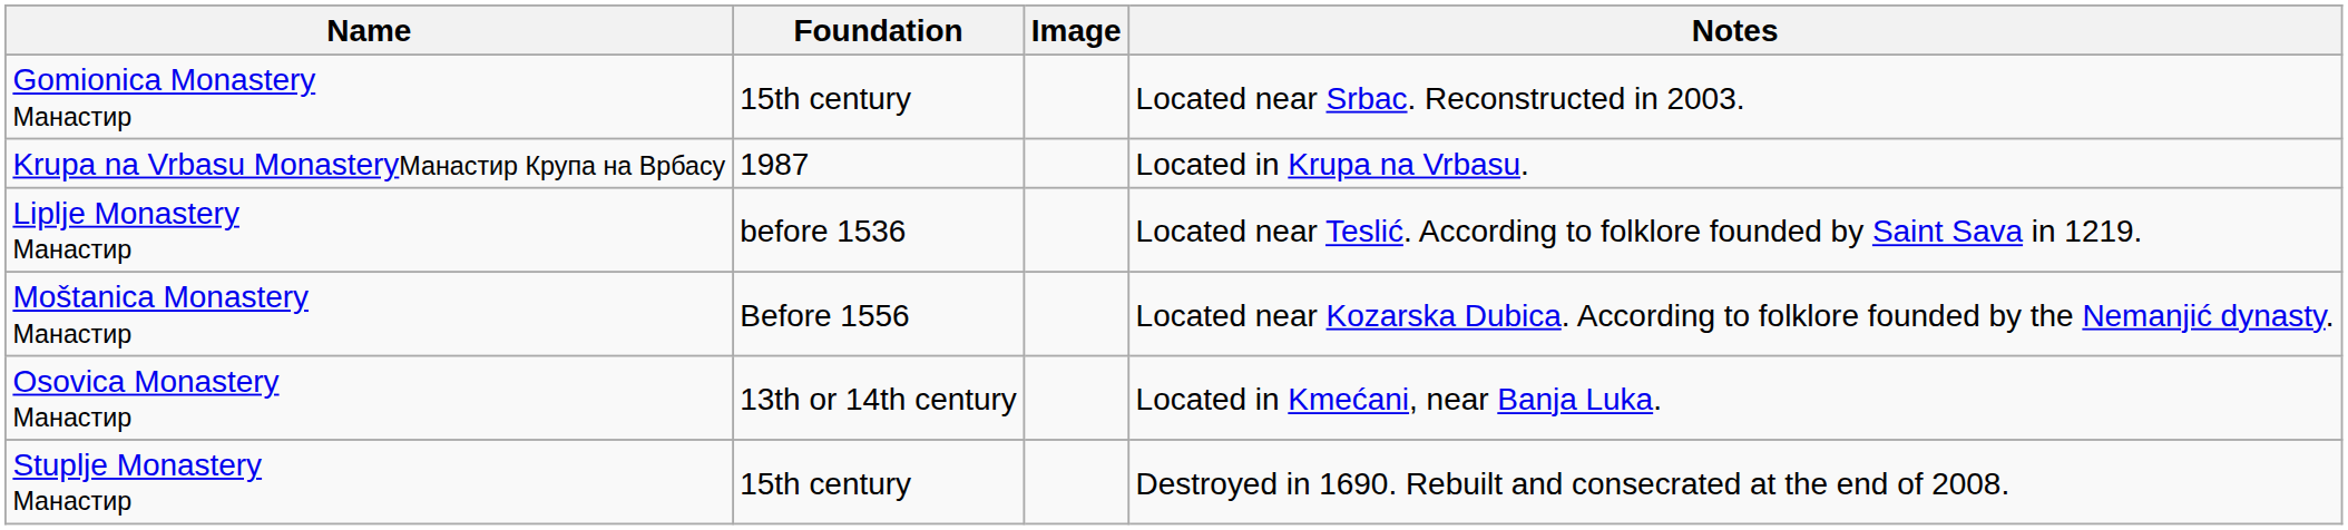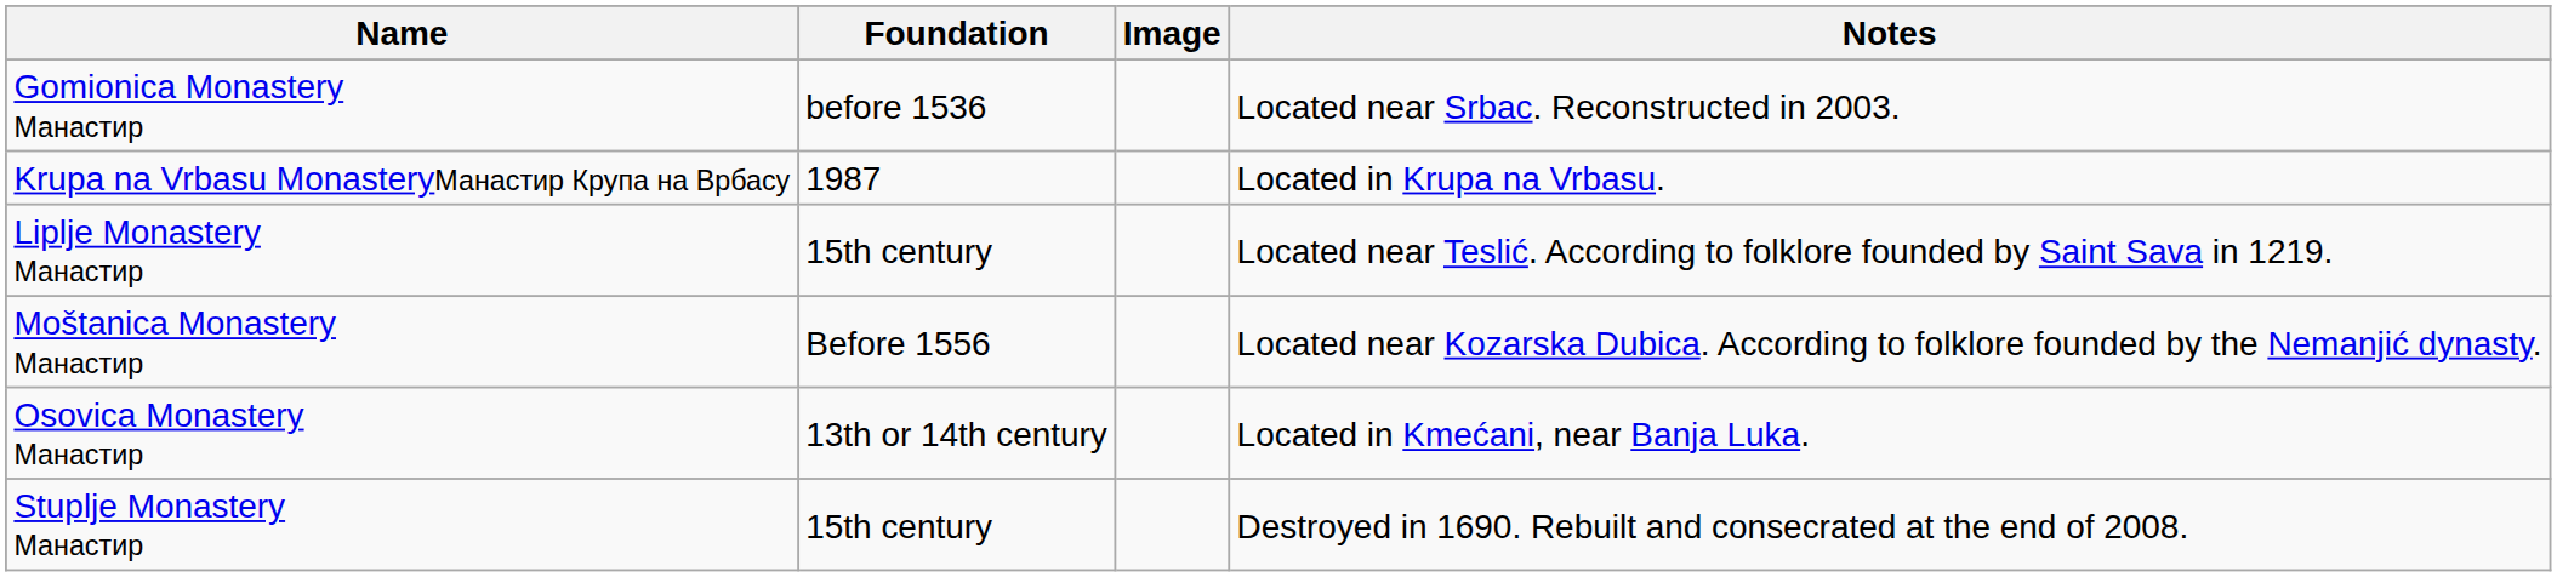Gomionica Monastery Манастир | Foundation: 15th century -> before 1536
Liplje Monastery Манастир | Foundation: before 1536 -> 15th century
